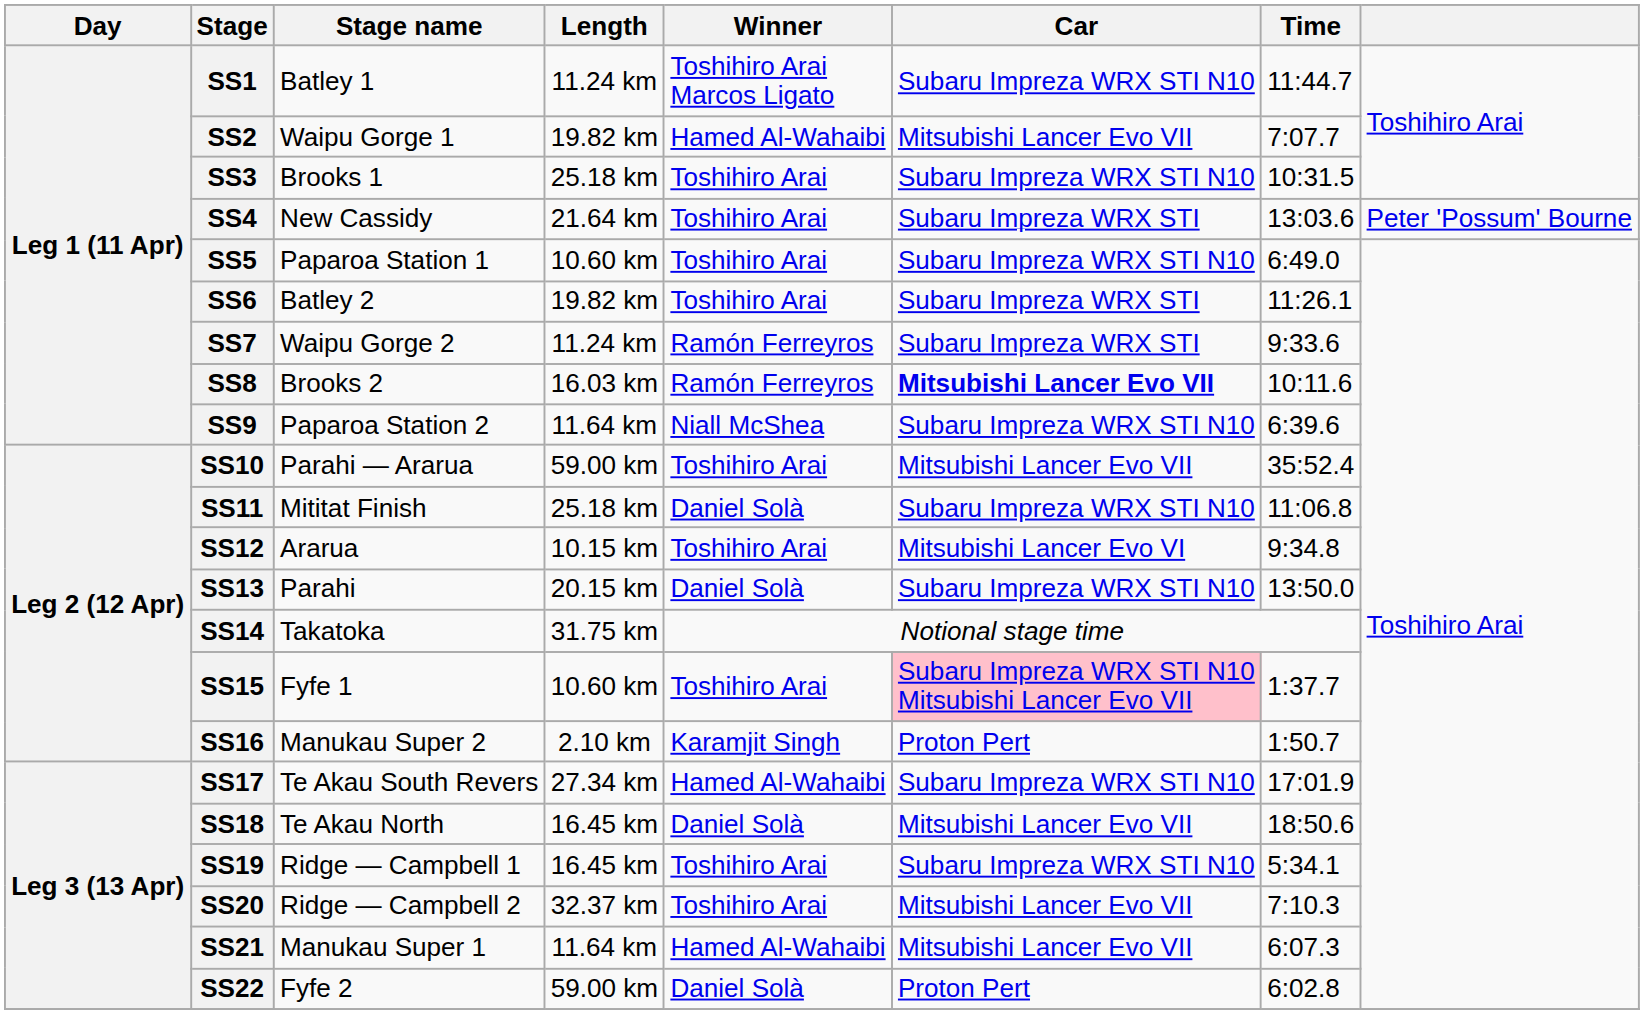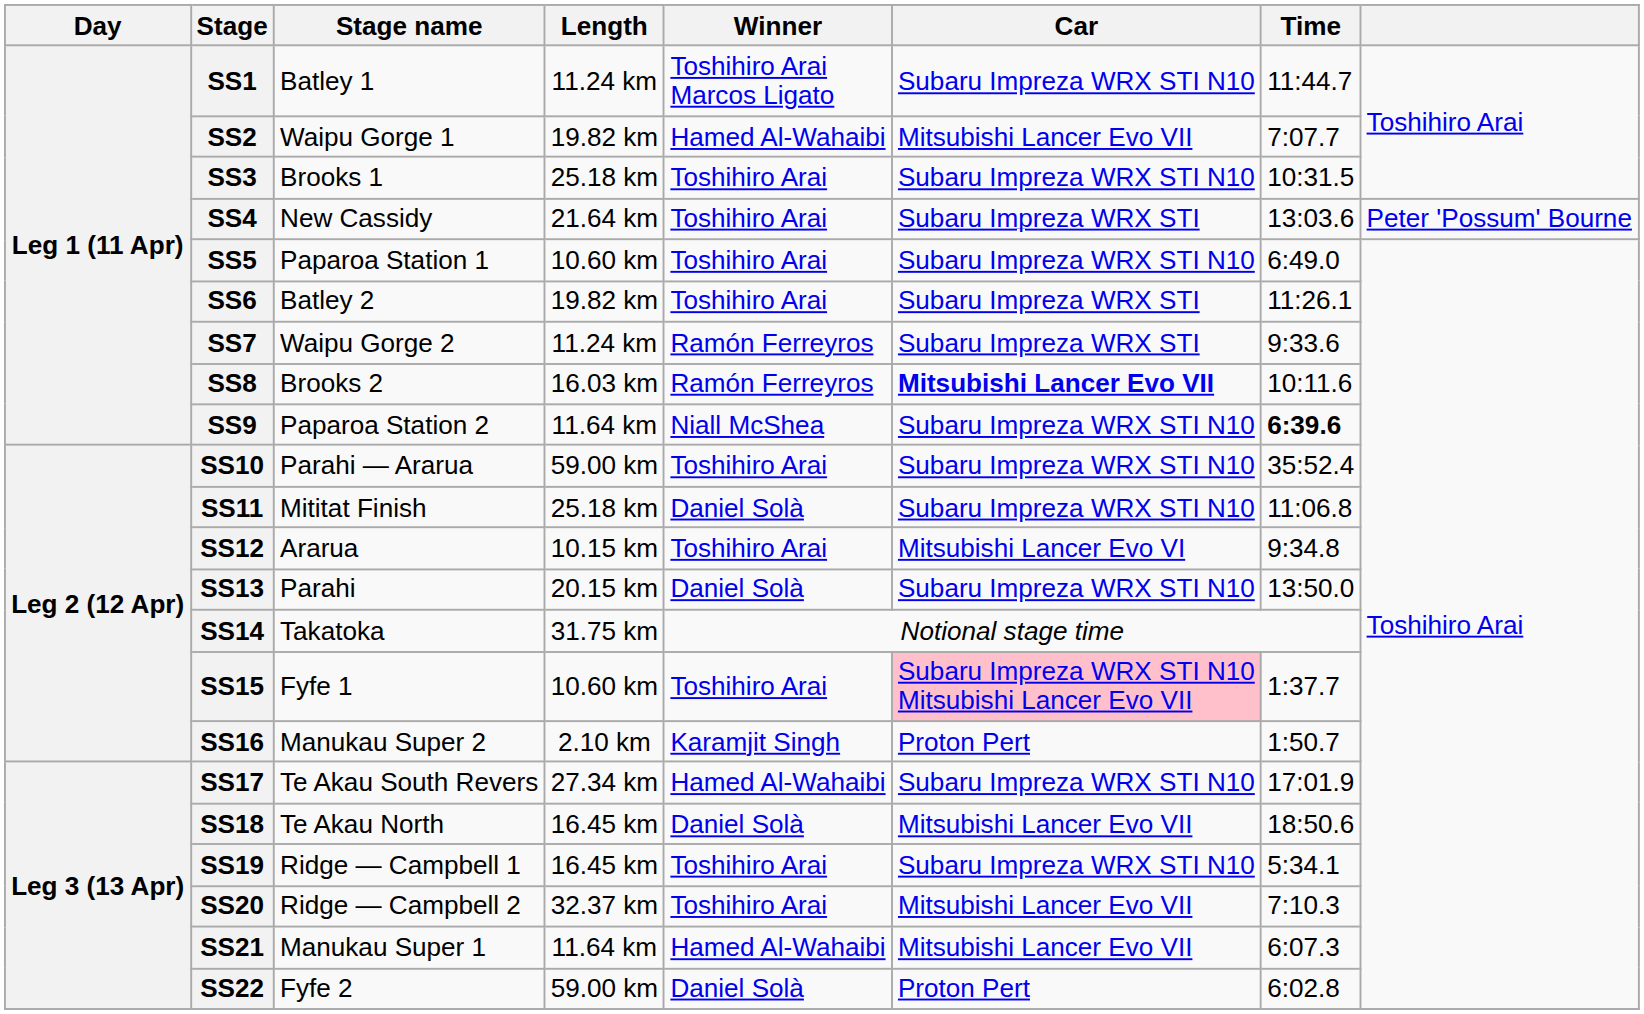SS9 | Time: normal -> bold
SS10 | Car: Mitsubishi Lancer Evo VII -> Subaru Impreza WRX STI N10
